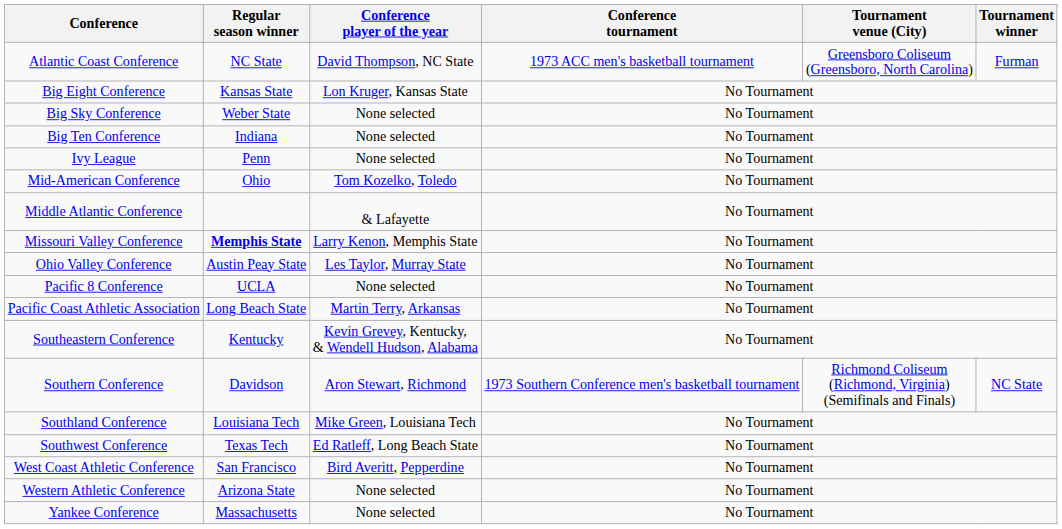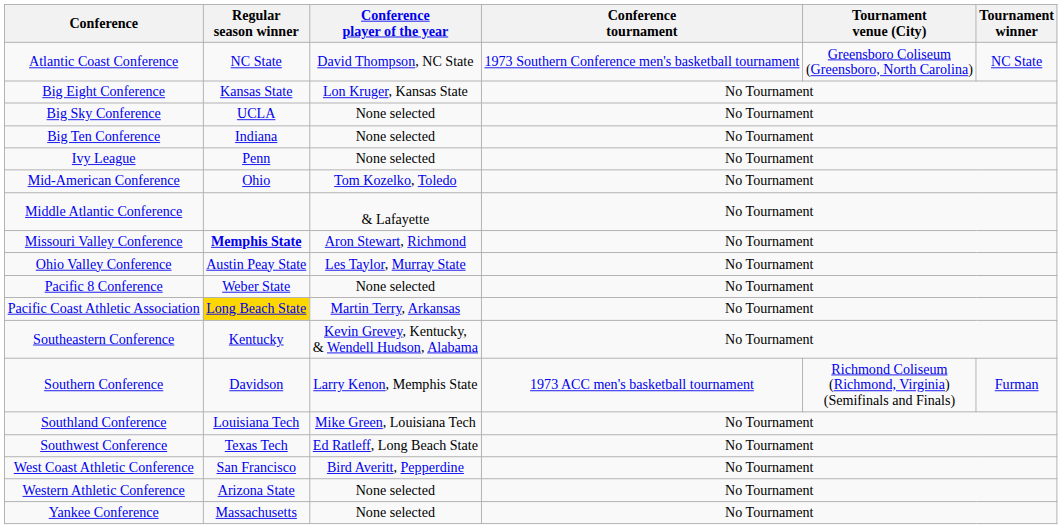Atlantic Coast Conference | Conference tournament: 1973 ACC men's basketball tournament -> 1973 Southern Conference men's basketball tournament
Atlantic Coast Conference | Tournament winner: Furman -> NC State
Big Sky Conference | Regular season winner: Weber State -> UCLA
Missouri Valley Conference | Conference player of the year: Larry Kenon, Memphis State -> Aron Stewart, Richmond
Pacific 8 Conference | Regular season winner: UCLA -> Weber State
Pacific Coast Athletic Association | Regular season winner: no background -> gold background
Southern Conference | Conference player of the year: Aron Stewart, Richmond -> Larry Kenon, Memphis State
Southern Conference | Conference tournament: 1973 Southern Conference men's basketball tournament -> 1973 ACC men's basketball tournament
Southern Conference | Tournament winner: NC State -> Furman
